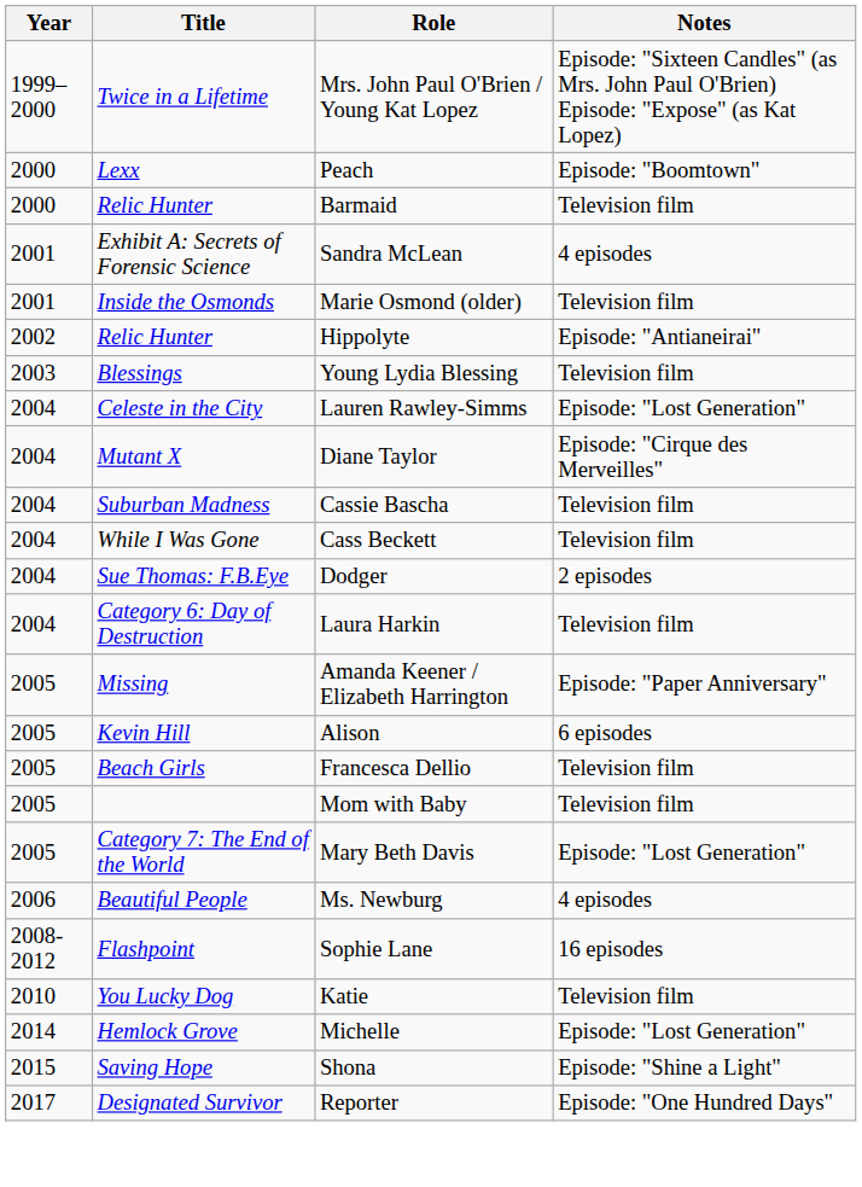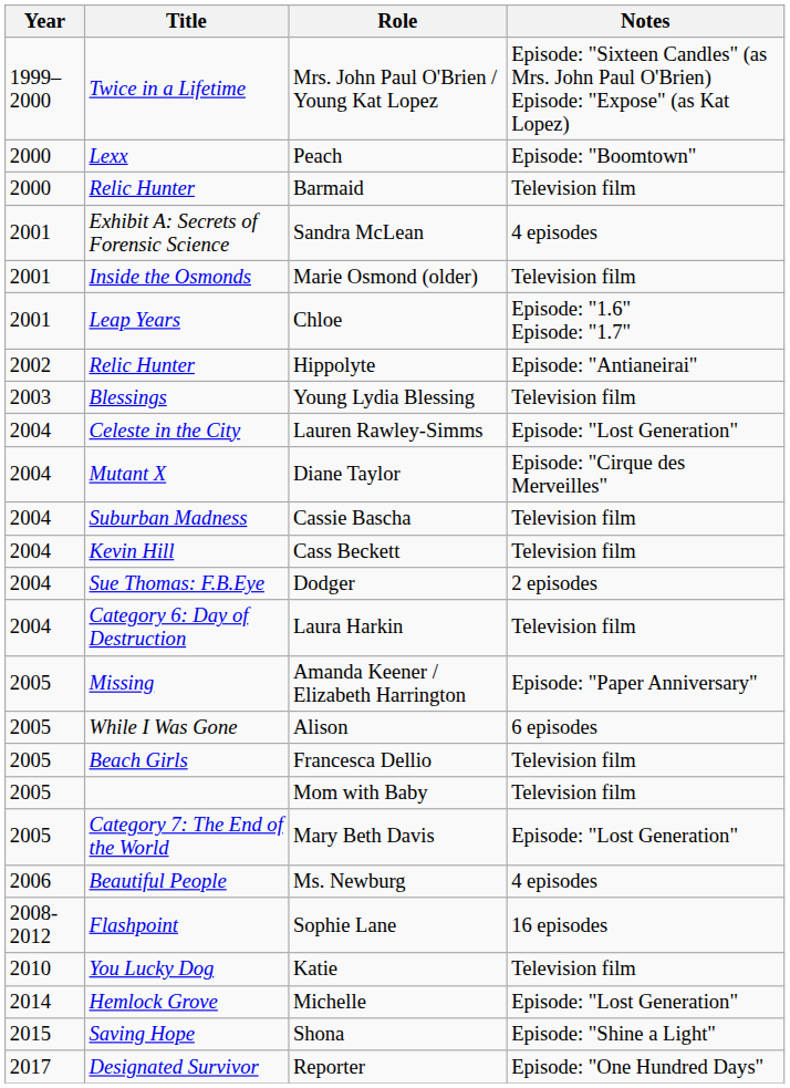+ row: 2001 | Leap Years | Chloe | Episode: "1.6" Episode: "1.7"
Cass Beckett | Title: While I Was Gone -> Kevin Hill
Alison | Title: Kevin Hill -> While I Was Gone
